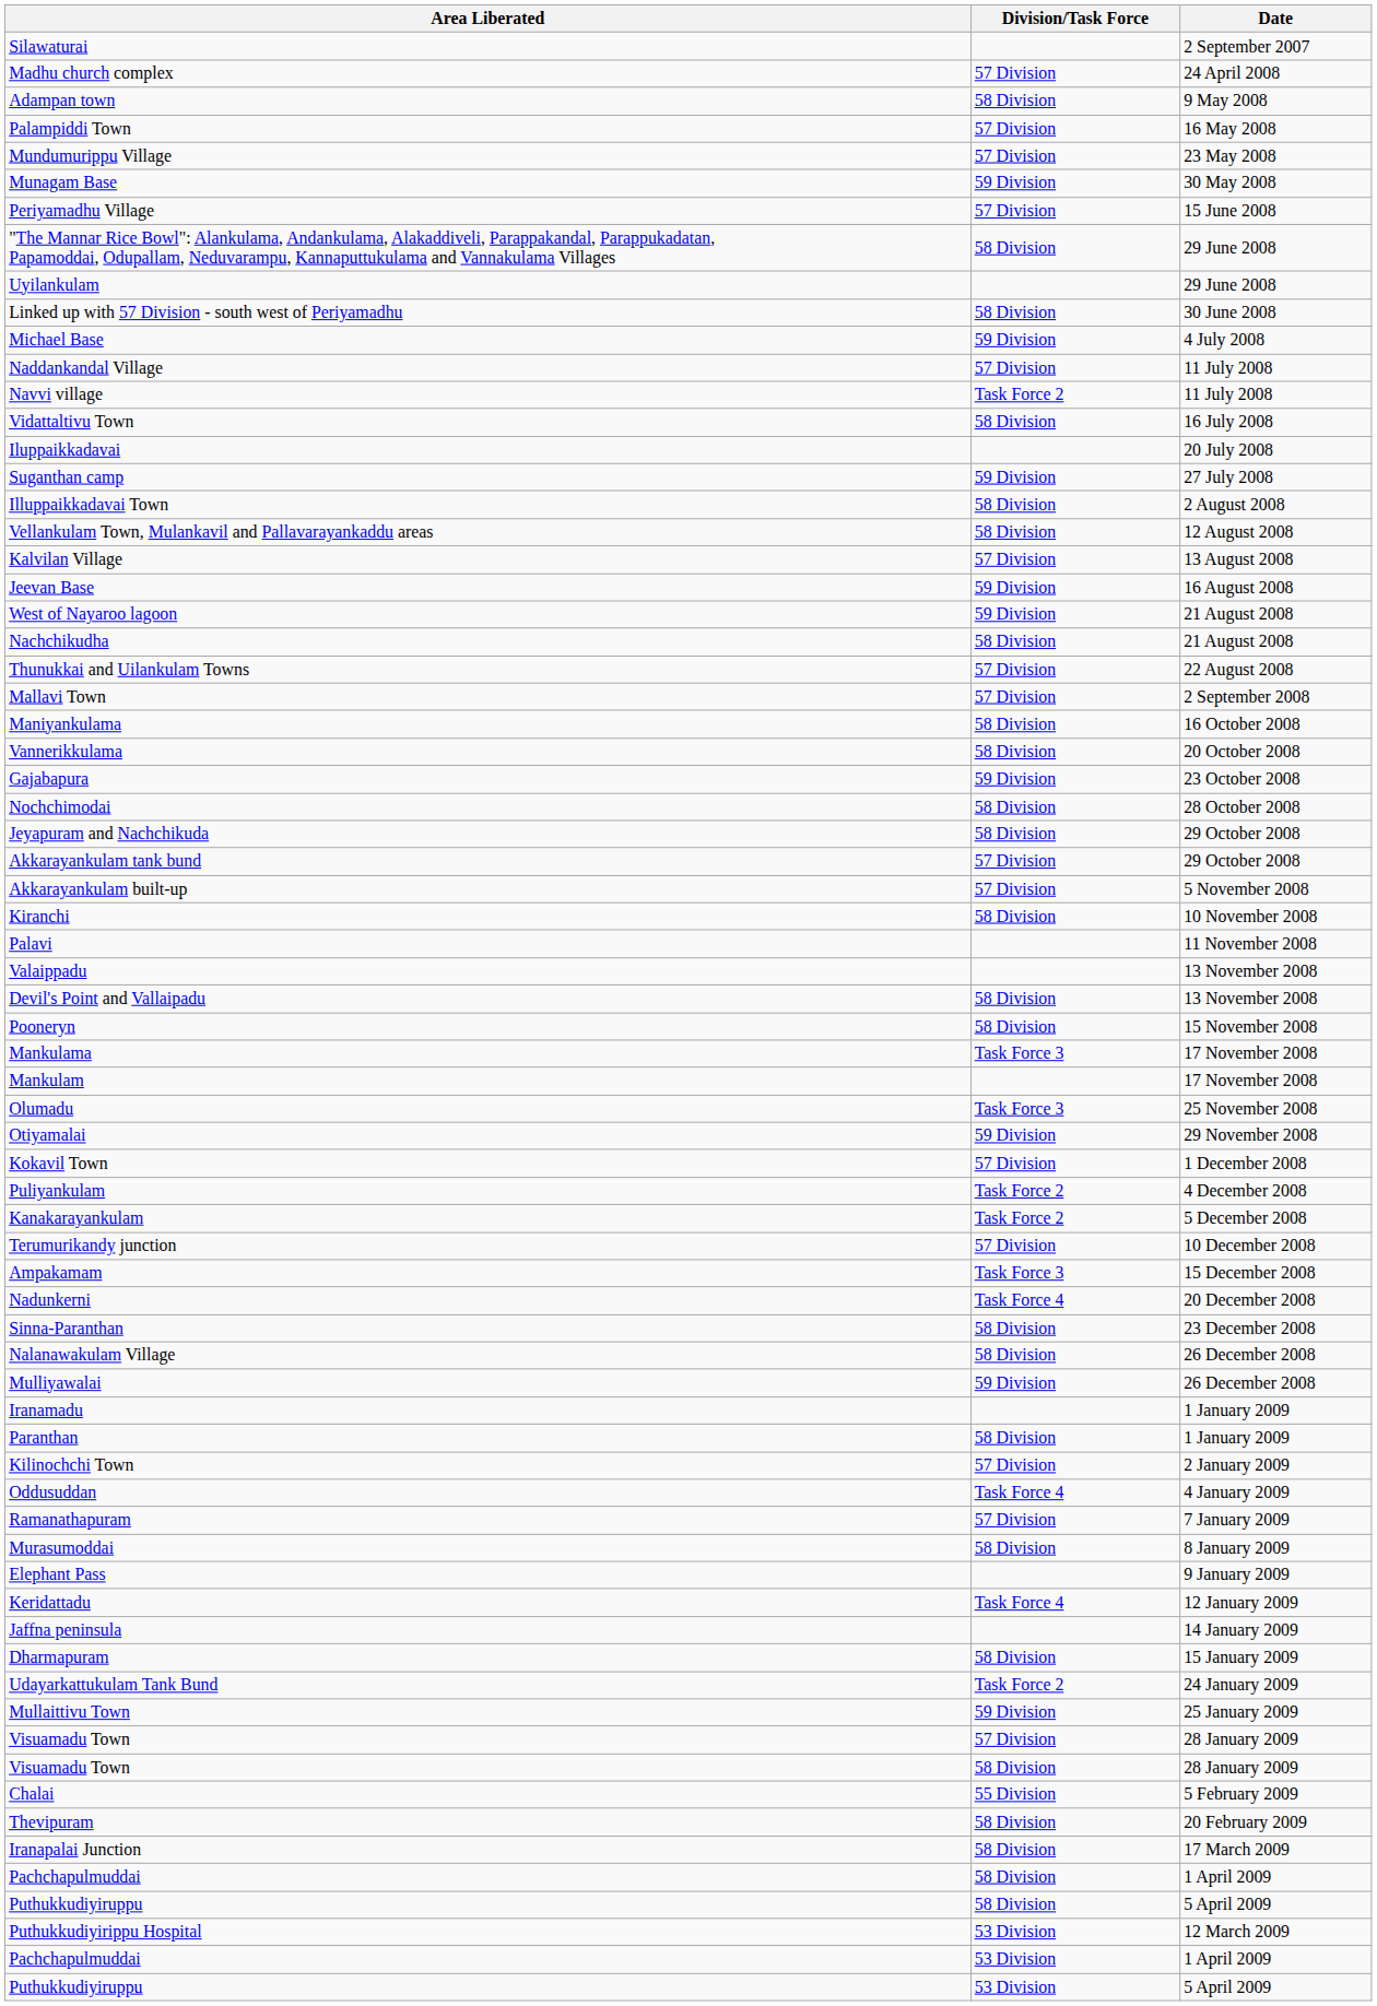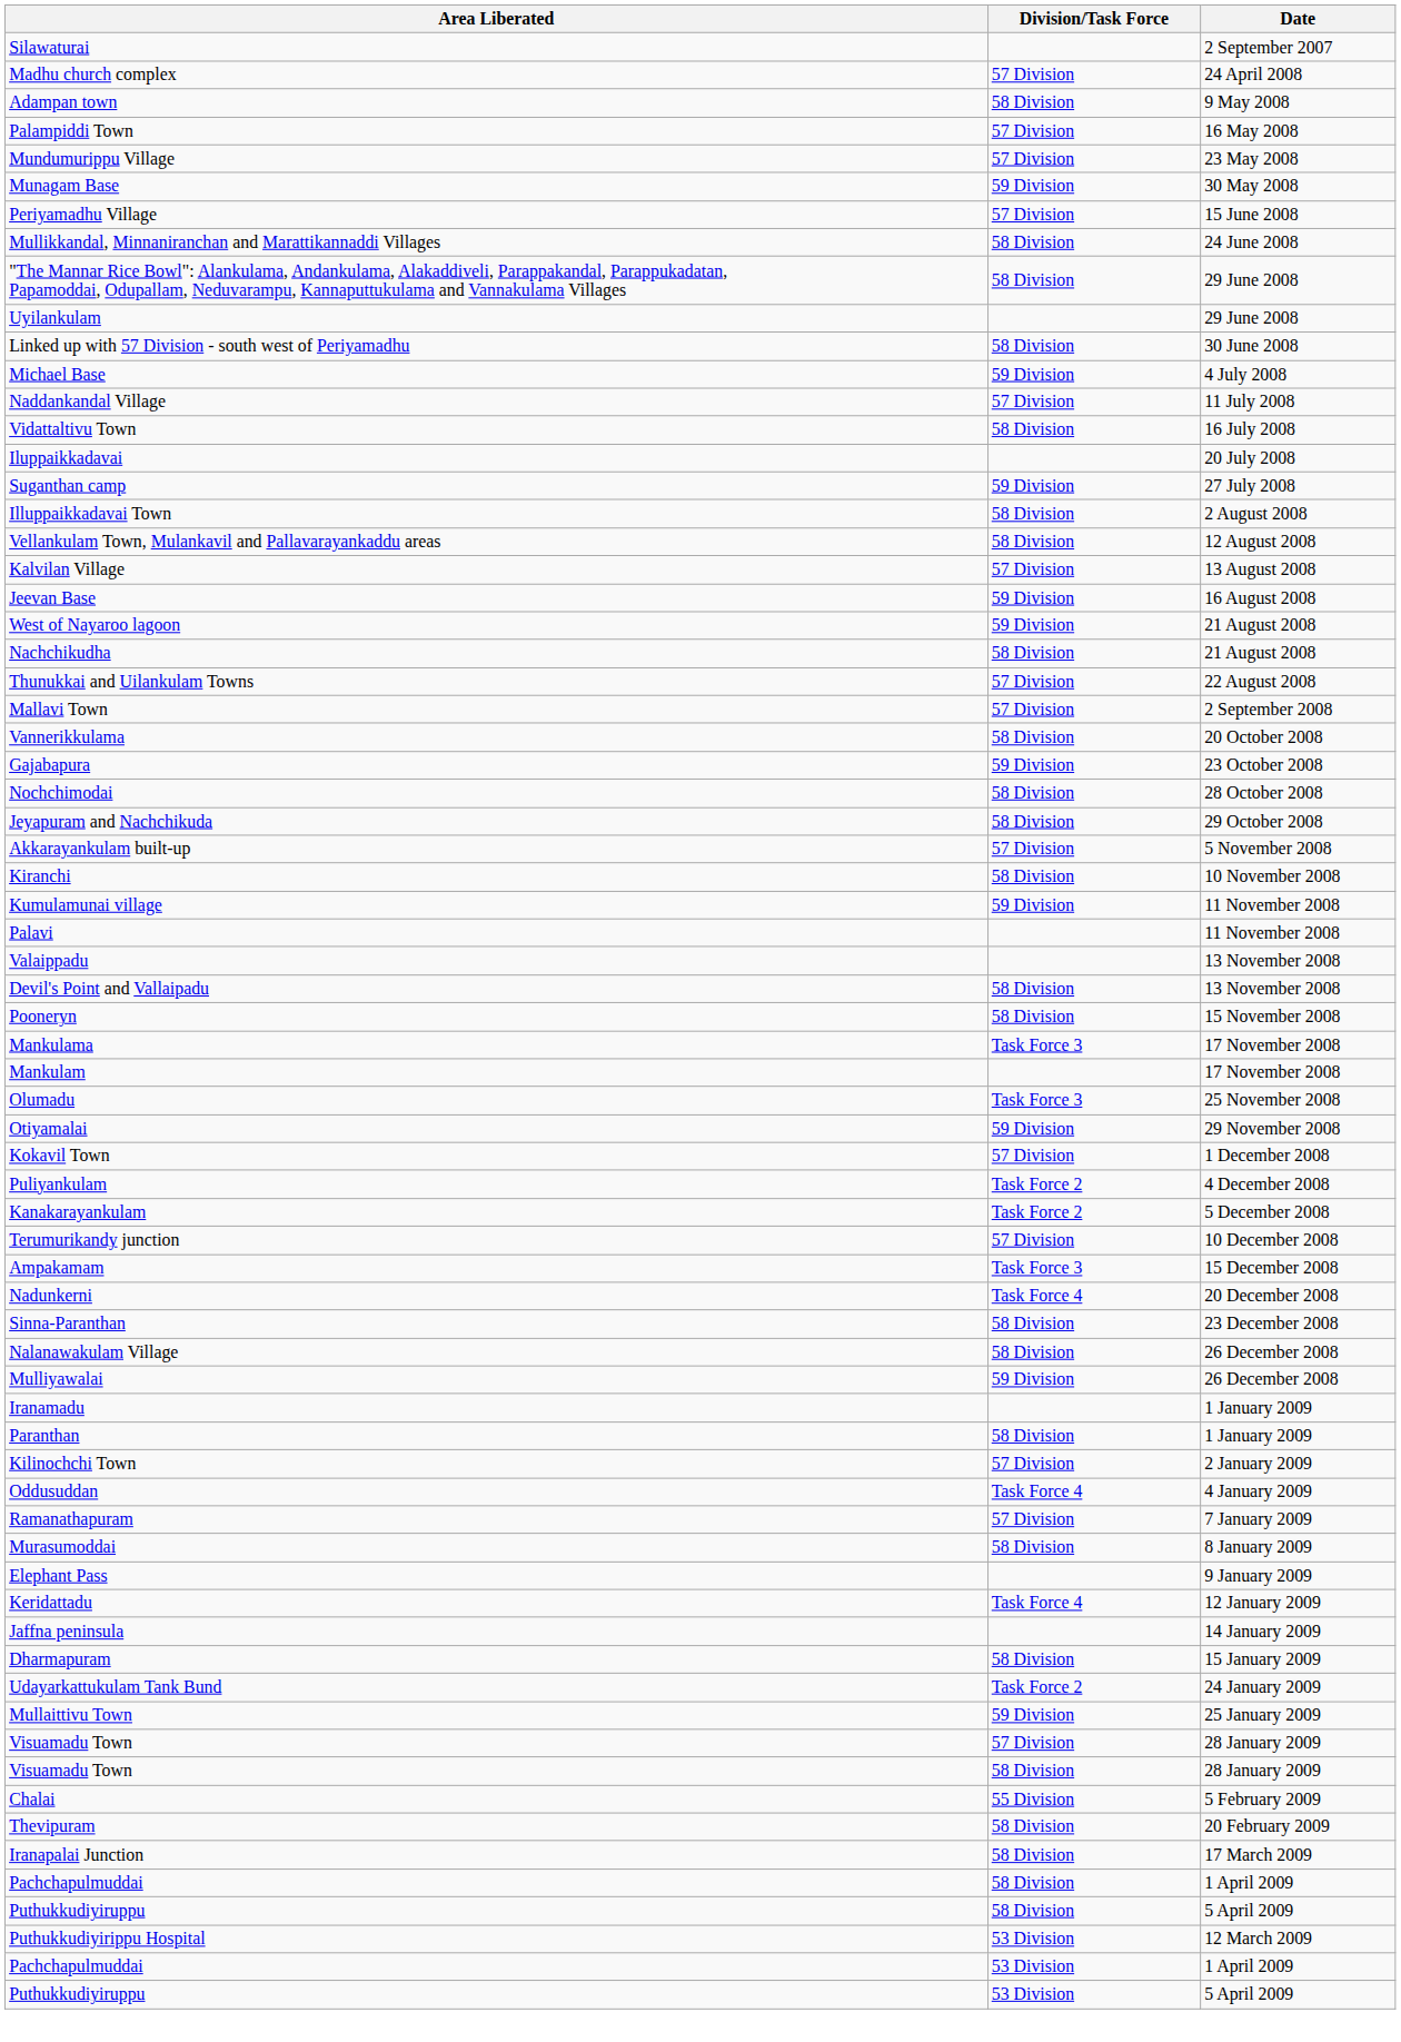+ row: Mullikkandal, Minnaniranchan and Marattikannaddi Villages | 58 Division | 24 June 2008
- row: Navvi village | Task Force 2 | 11 July 2008
- row: Maniyankulama | 58 Division | 16 October 2008
- row: Akkarayankulam tank bund | 57 Division | 29 October 2008
+ row: Kumulamunai village | 59 Division | 11 November 2008
